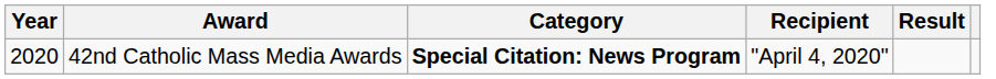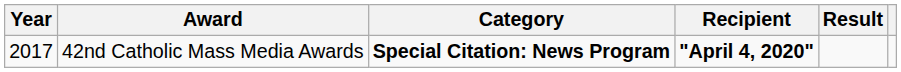42nd Catholic Mass Media Awards | Year: 2020 -> 2017
42nd Catholic Mass Media Awards | Recipient: normal -> bold
